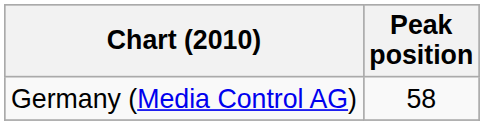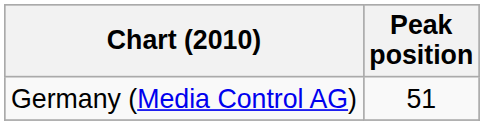Germany (Media Control AG) | Peak position: 58 -> 51
